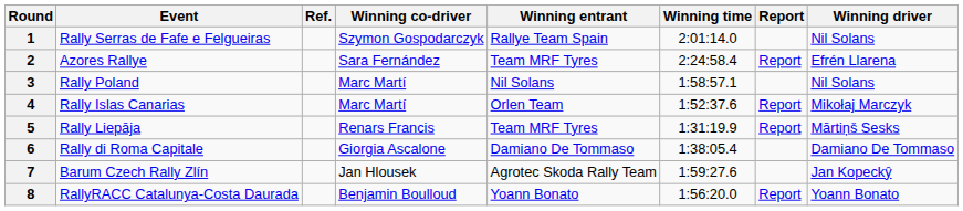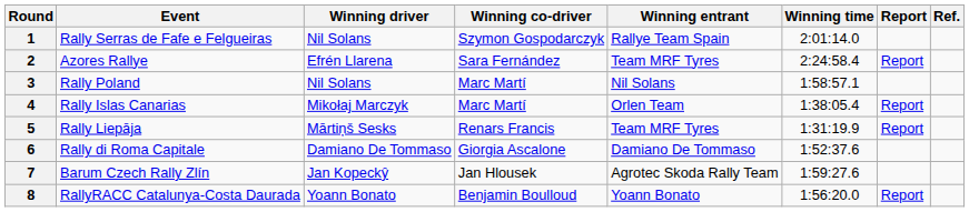columns swapped: Winning driver <-> Ref.
4 | Winning time: 1:52:37.6 -> 1:38:05.4
6 | Winning time: 1:38:05.4 -> 1:52:37.6
